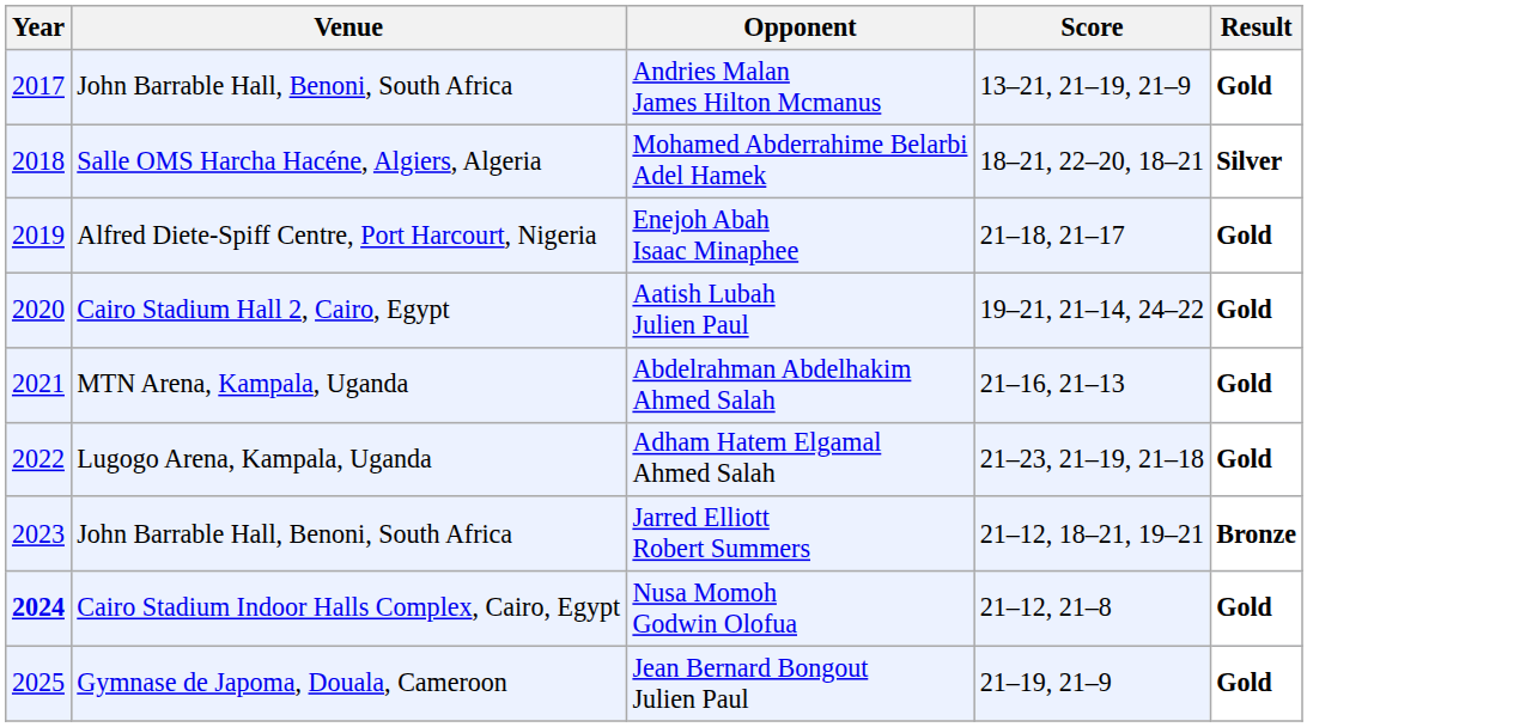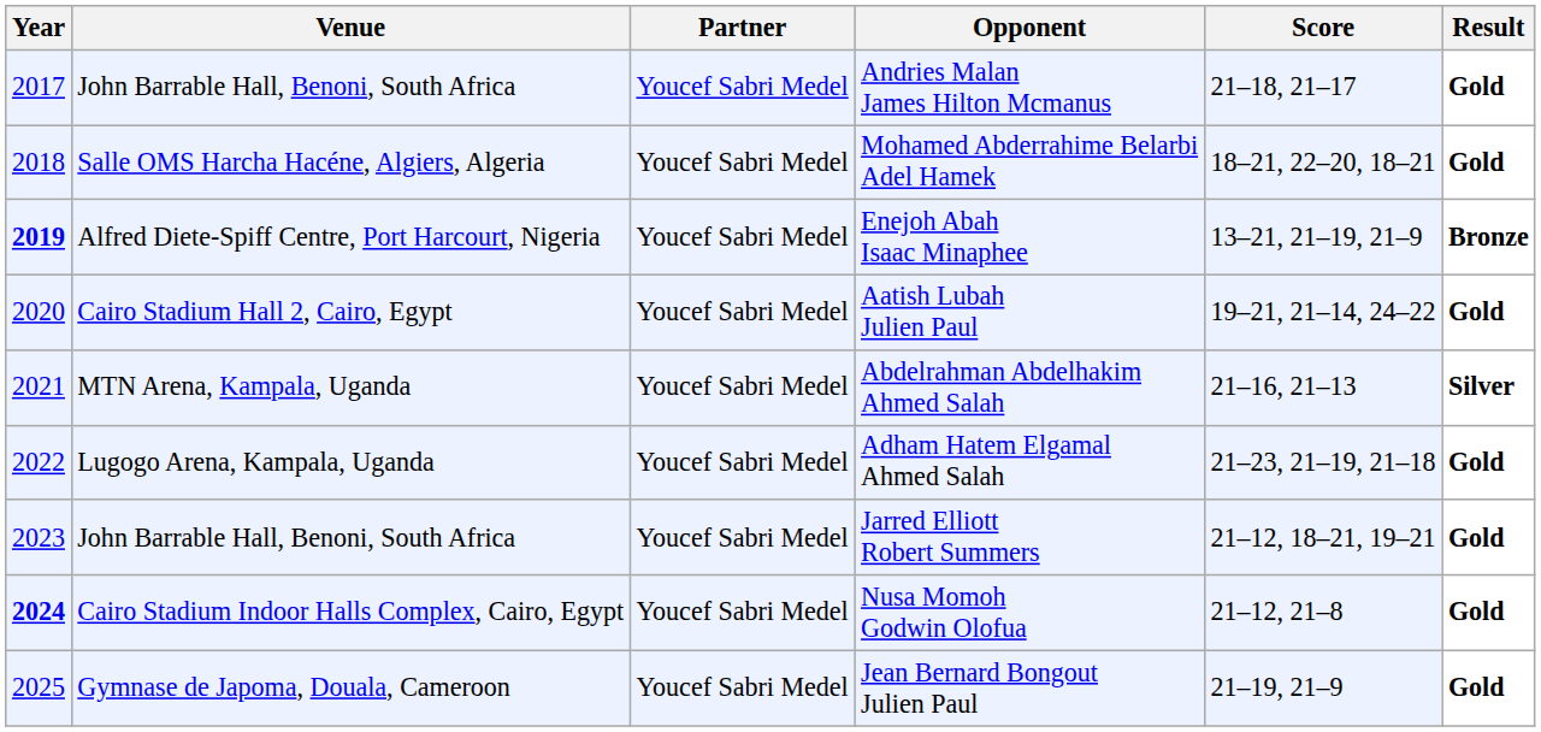+ column: Partner | Youcef Sabri Medel | Youcef Sabri Medel | Youcef Sabri Medel | Youcef Sabri Medel | Youcef Sabri Medel | Youcef Sabri Medel | Youcef Sabri Medel | Youcef Sabri Medel | Youcef Sabri Medel
Andries Malan James Hilton Mcmanus | Score: 13–21, 21–19, 21–9 -> 21–18, 21–17
Mohamed Abderrahime Belarbi Adel Hamek | Result: Silver -> Gold
Enejoh Abah Isaac Minaphee | Year: normal -> bold
Enejoh Abah Isaac Minaphee | Score: 21–18, 21–17 -> 13–21, 21–19, 21–9
Enejoh Abah Isaac Minaphee | Result: Gold -> Bronze
Abdelrahman Abdelhakim Ahmed Salah | Result: Gold -> Silver
Jarred Elliott Robert Summers | Result: Bronze -> Gold
